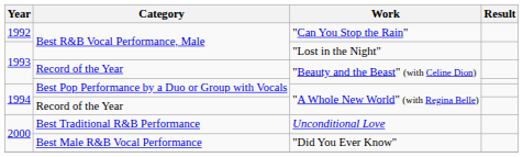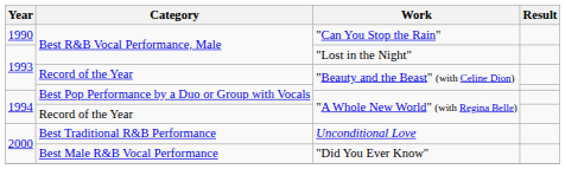"Can You Stop the Rain" | Year: 1992 -> 1990
